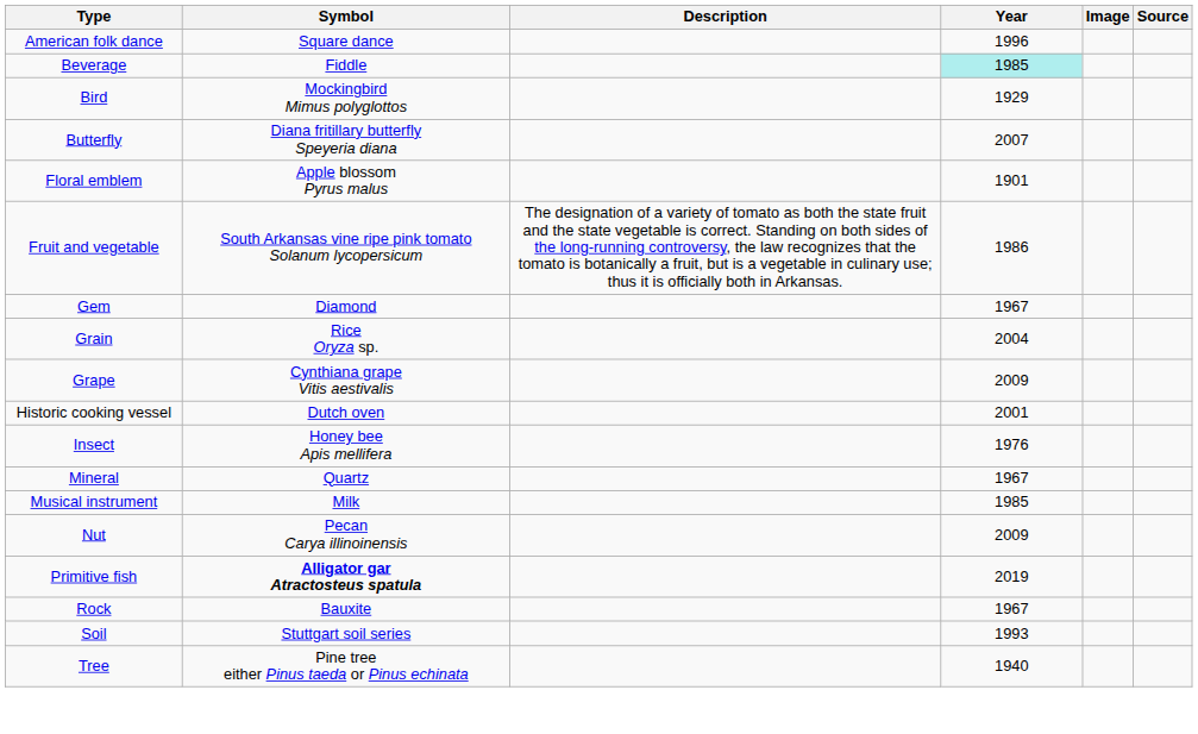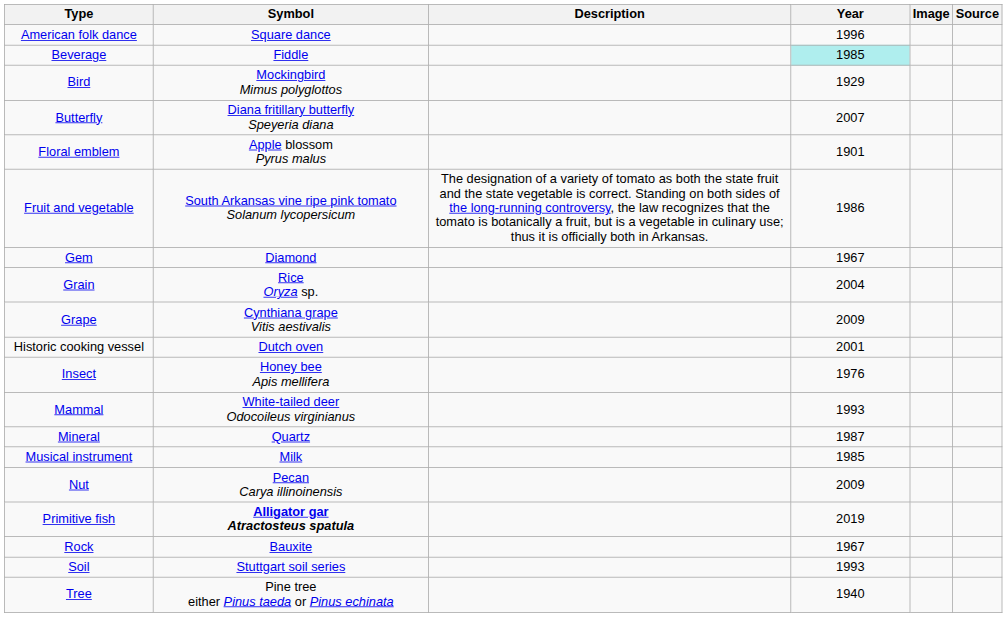+ row: Mammal | White-tailed deer Odocoileus virginianus | 1993
Mineral | Year: 1967 -> 1987
